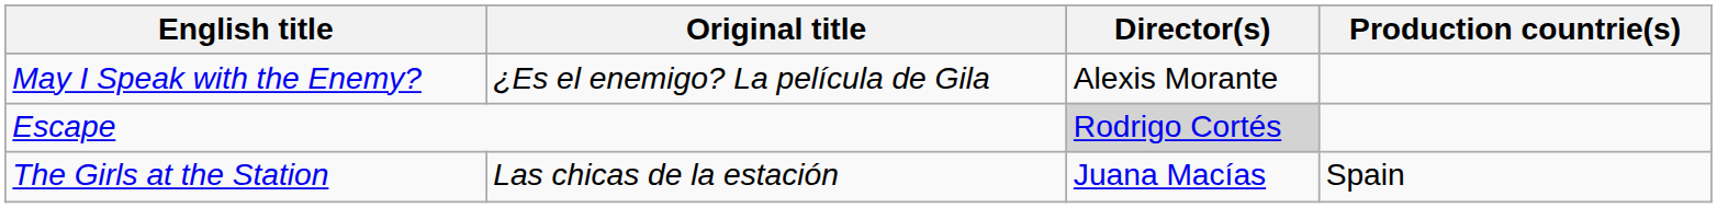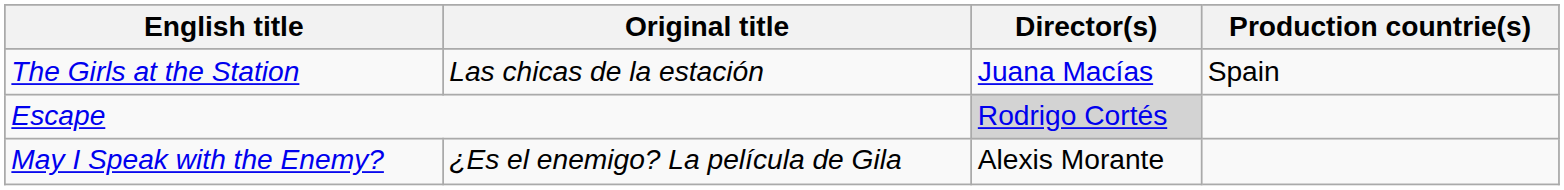rows swapped: May I Speak with the Enemy? <-> The Girls at the Station
